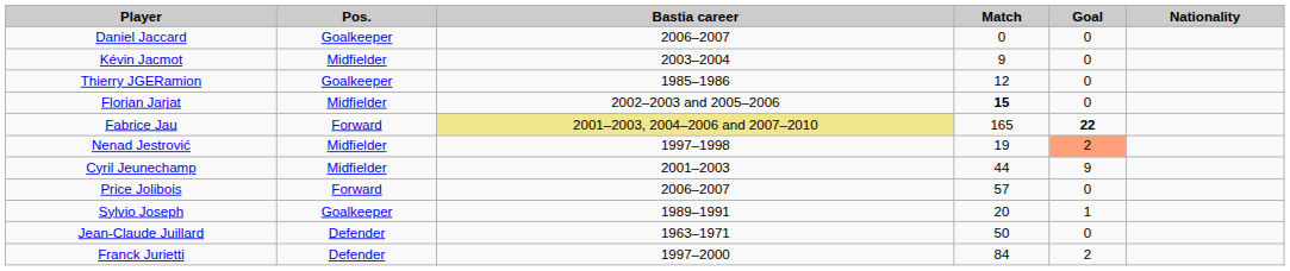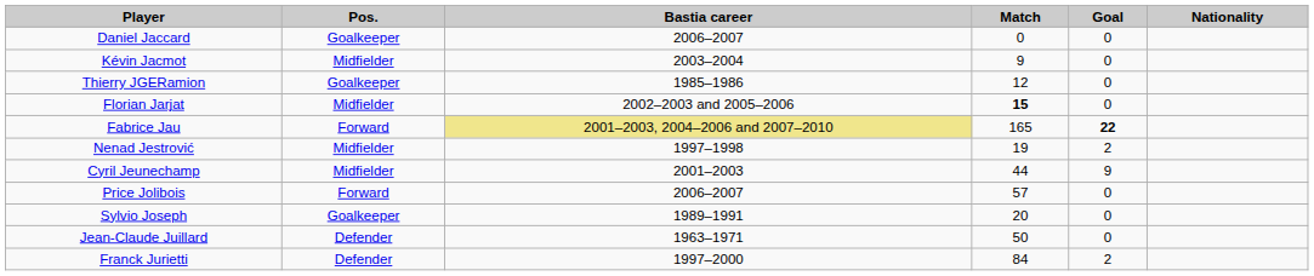Nenad Jestrović | Goal: lightsalmon background -> no background
Sylvio Joseph | Goal: 1 -> 0
